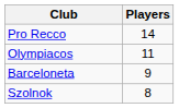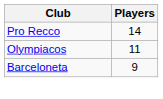- row: Szolnok | 8
